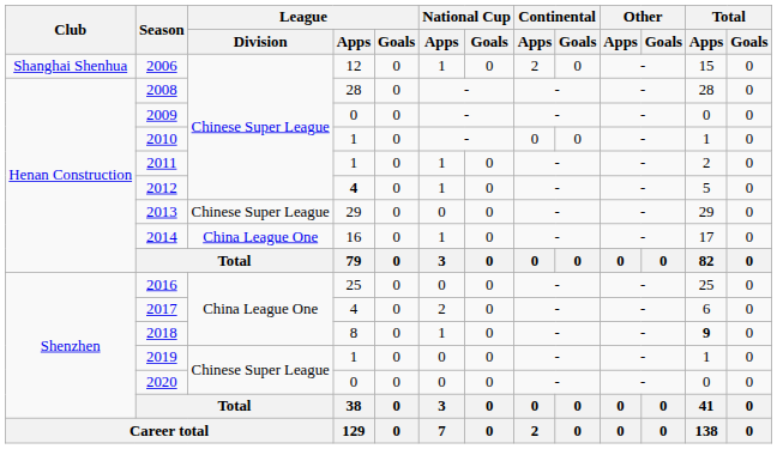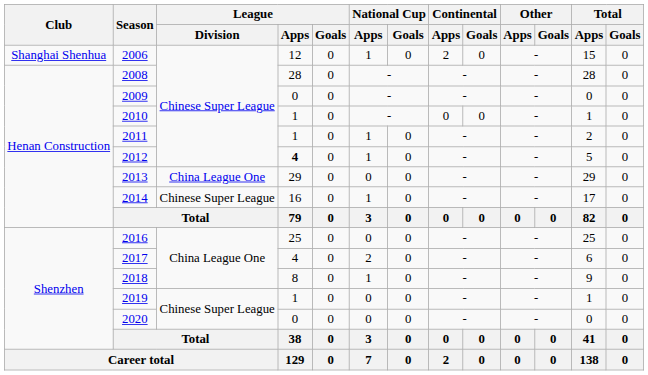2013 | League / Division: Chinese Super League -> China League One
2014 | League / Division: China League One -> Chinese Super League
2018 | Total / Apps: bold -> normal
